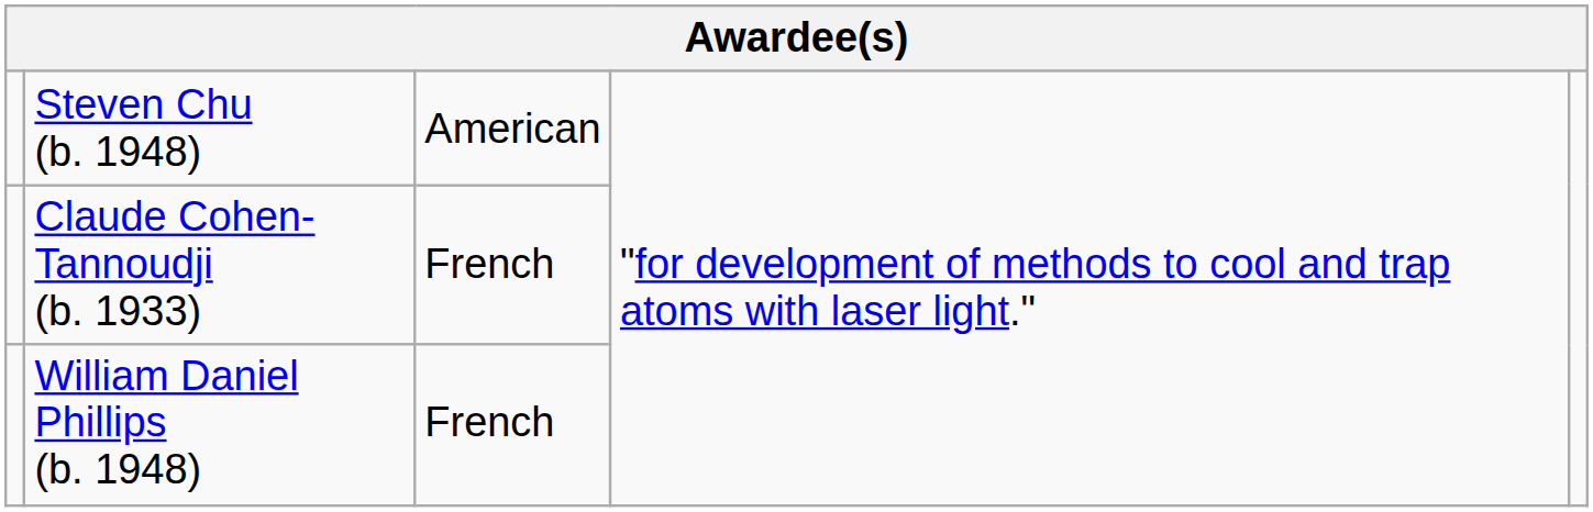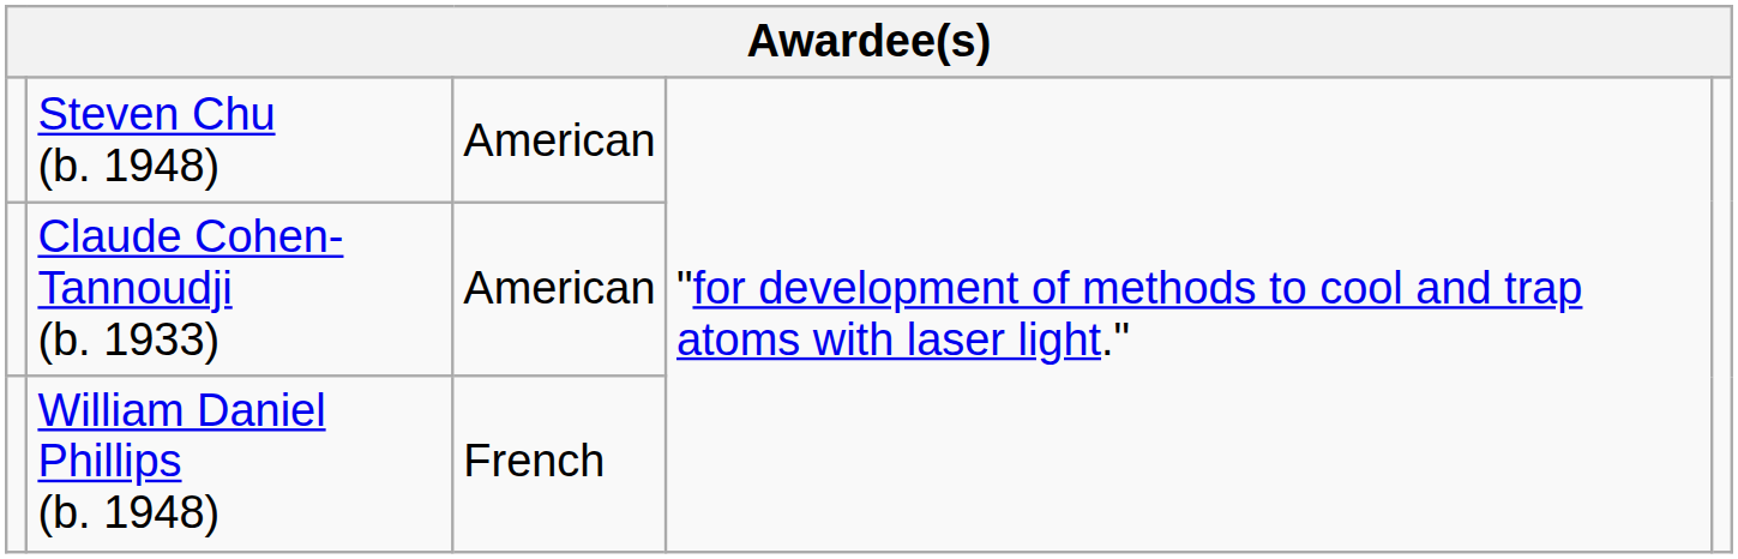Claude Cohen-Tannoudji (b. 1933) | column 3: French -> American
